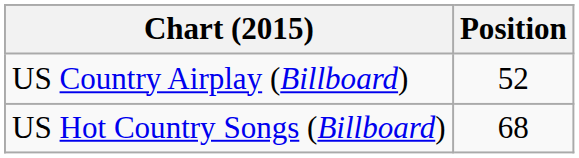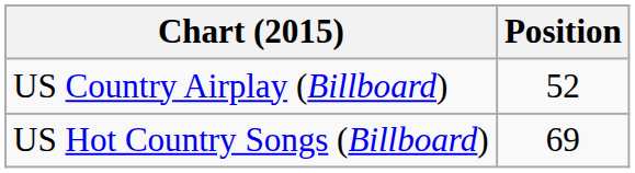US Hot Country Songs (Billboard) | Position: 68 -> 69
